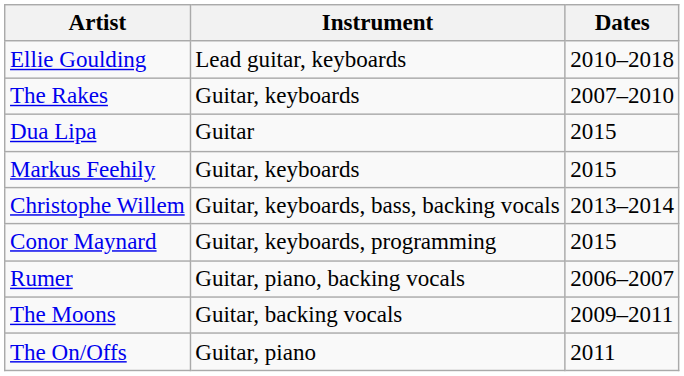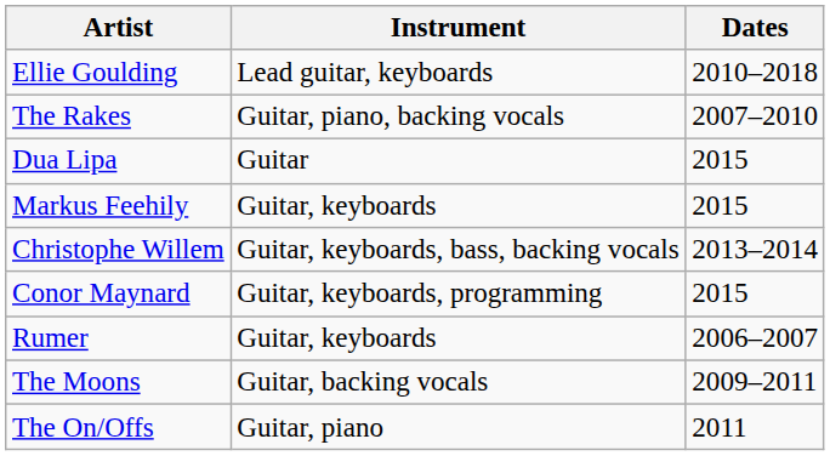The Rakes | Instrument: Guitar, keyboards -> Guitar, piano, backing vocals
Rumer | Instrument: Guitar, piano, backing vocals -> Guitar, keyboards
